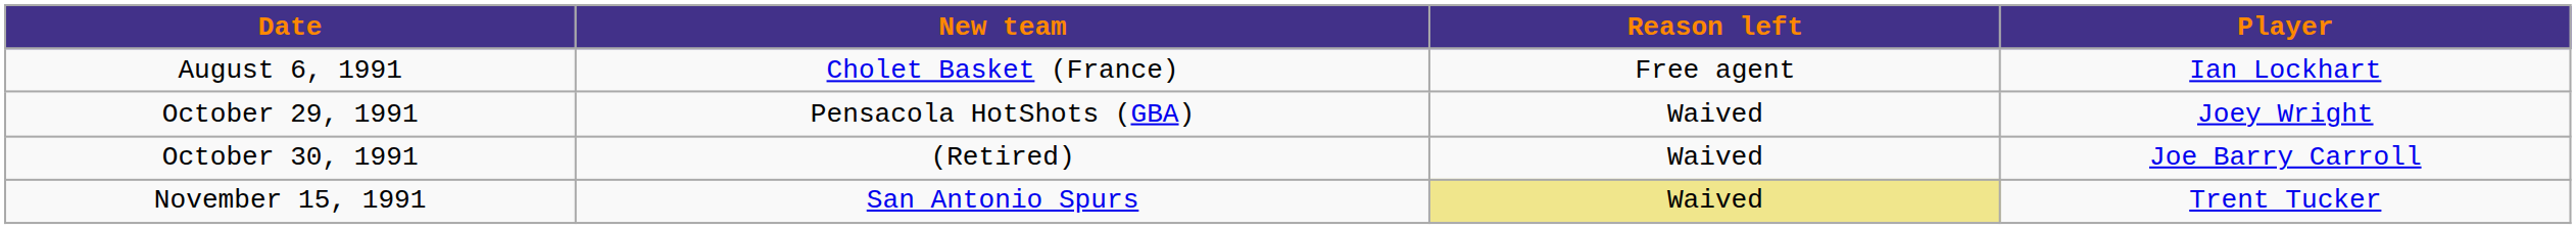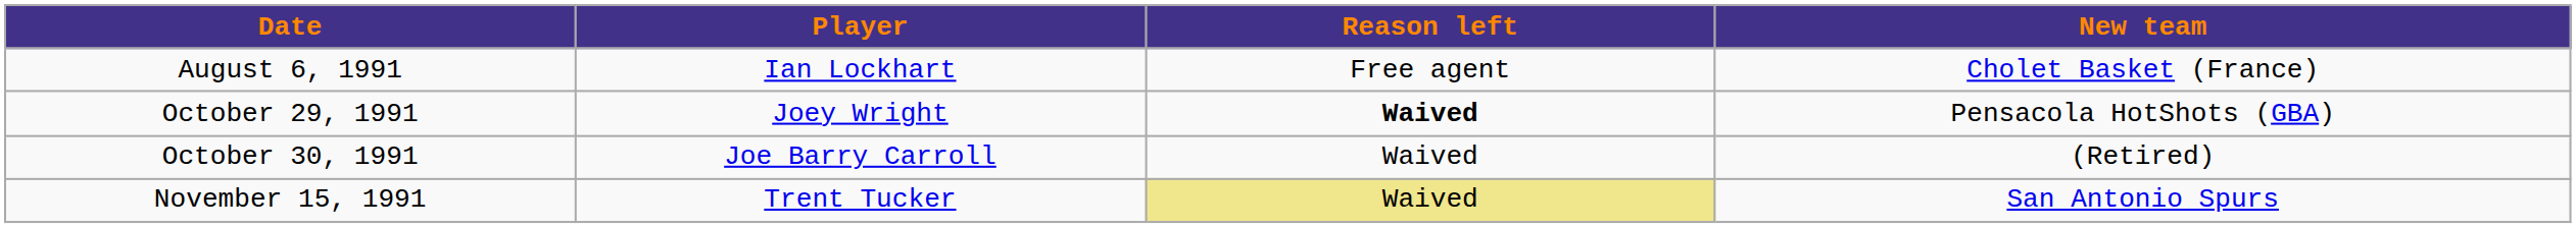columns swapped: Player <-> New team
October 29, 1991 | Reason left: normal -> bold
